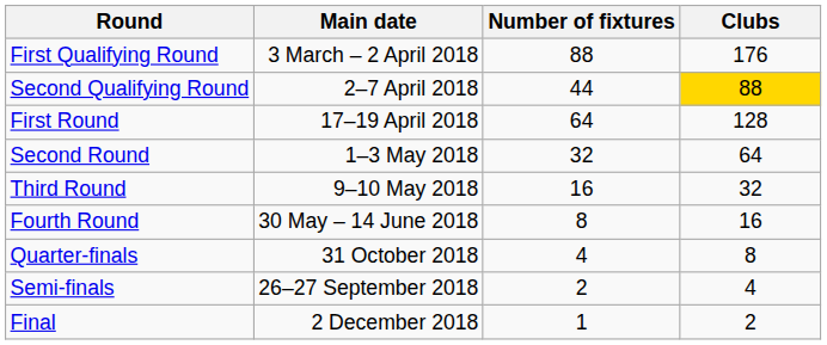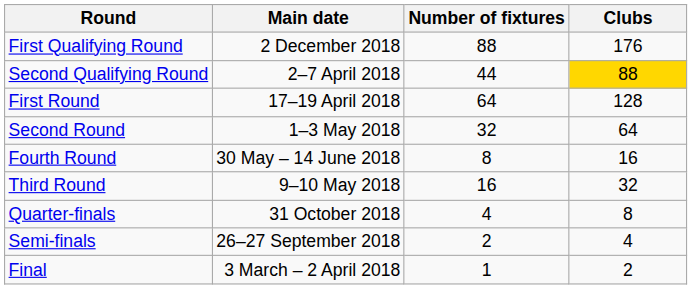First Qualifying Round | Main date: 3 March – 2 April 2018 -> 2 December 2018
rows swapped: Third Round <-> Fourth Round
Final | Main date: 2 December 2018 -> 3 March – 2 April 2018
